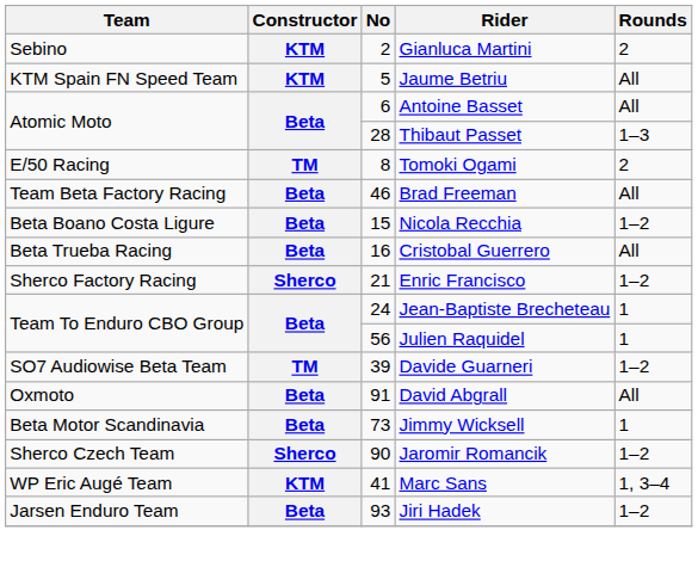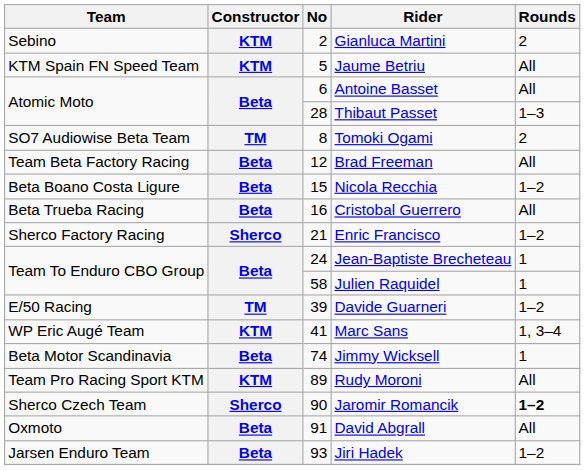Tomoki Ogami | Team: E/50 Racing -> SO7 Audiowise Beta Team
Brad Freeman | No: 46 -> 12
Julien Raquidel | No: 56 -> 58
Davide Guarneri | Team: SO7 Audiowise Beta Team -> E/50 Racing
rows swapped: Marc Sans <-> David Abgrall
Jimmy Wicksell | No: 73 -> 74
+ row: Team Pro Racing Sport KTM | KTM | 89 | Rudy Moroni | All
Jaromir Romancik | Rounds: normal -> bold
